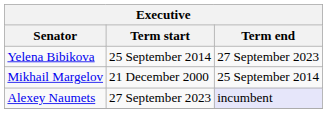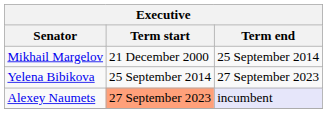rows swapped: Mikhail Margelov <-> Yelena Bibikova
Alexey Naumets | Term start: no background -> lightsalmon background
